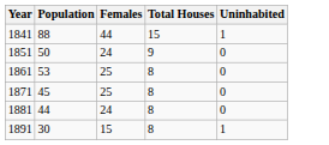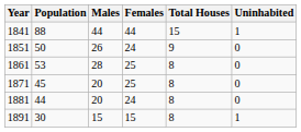+ column: Males | 44 | 26 | 28 | 20 | 20 | 15
